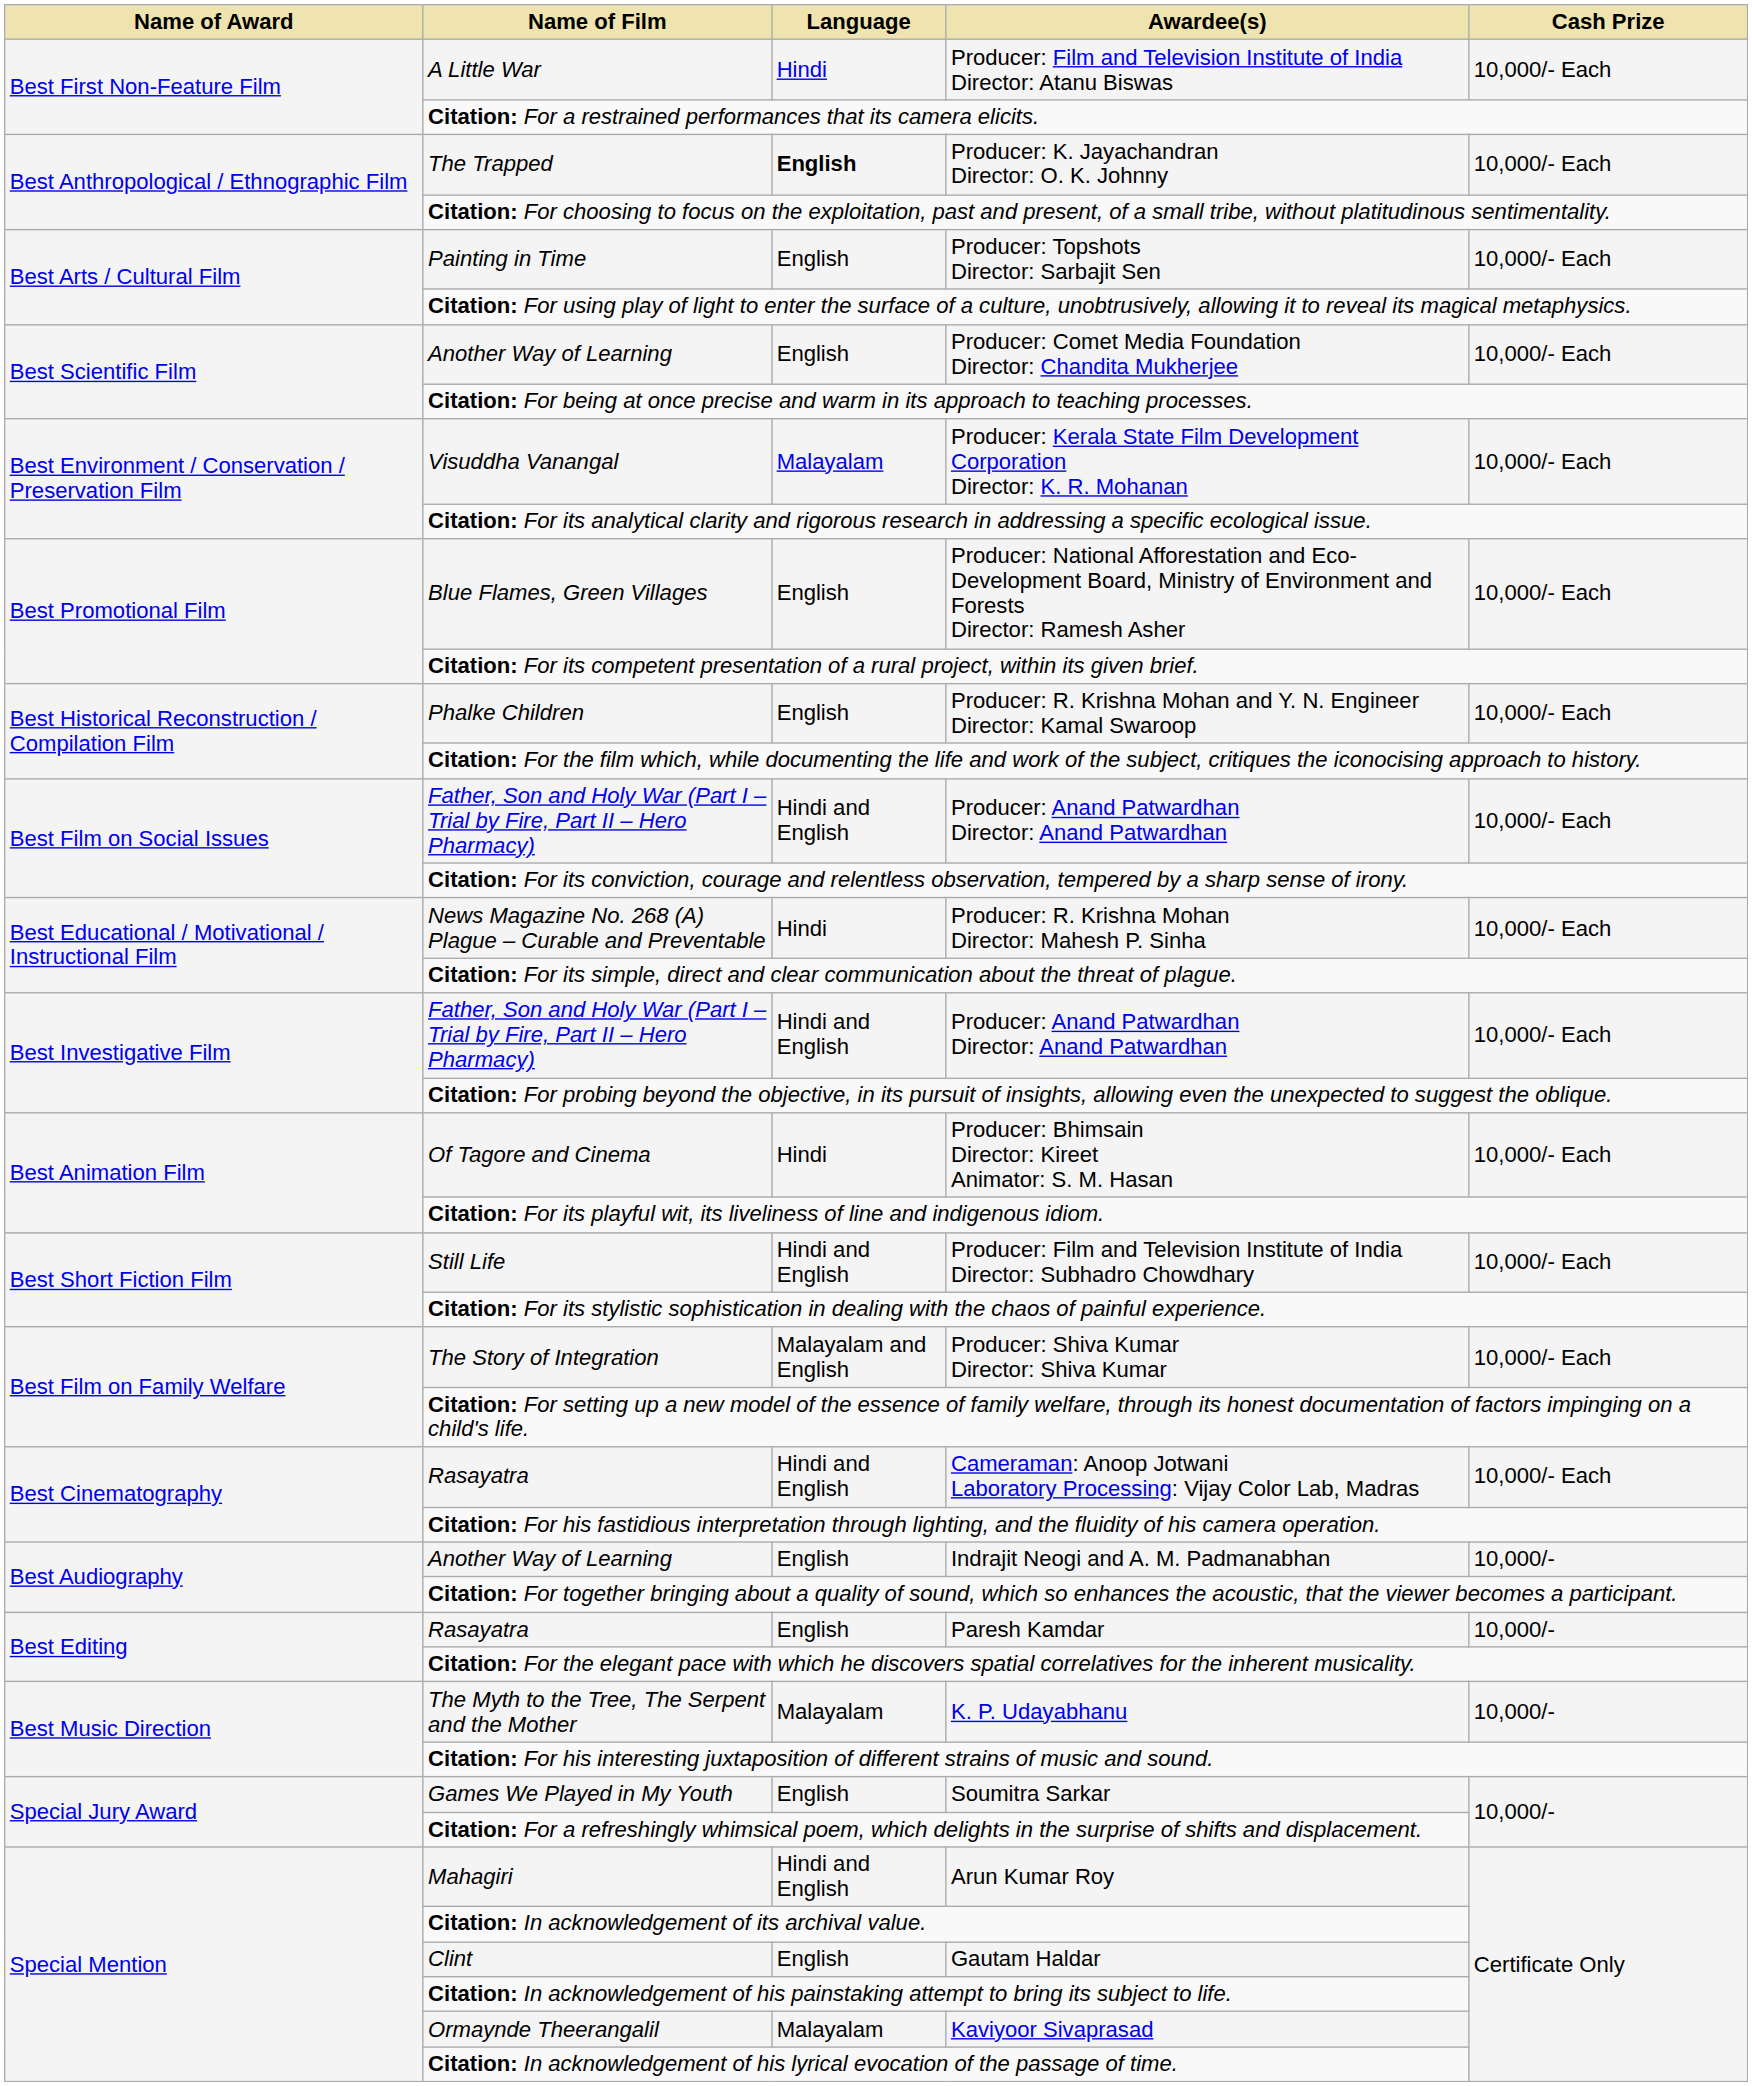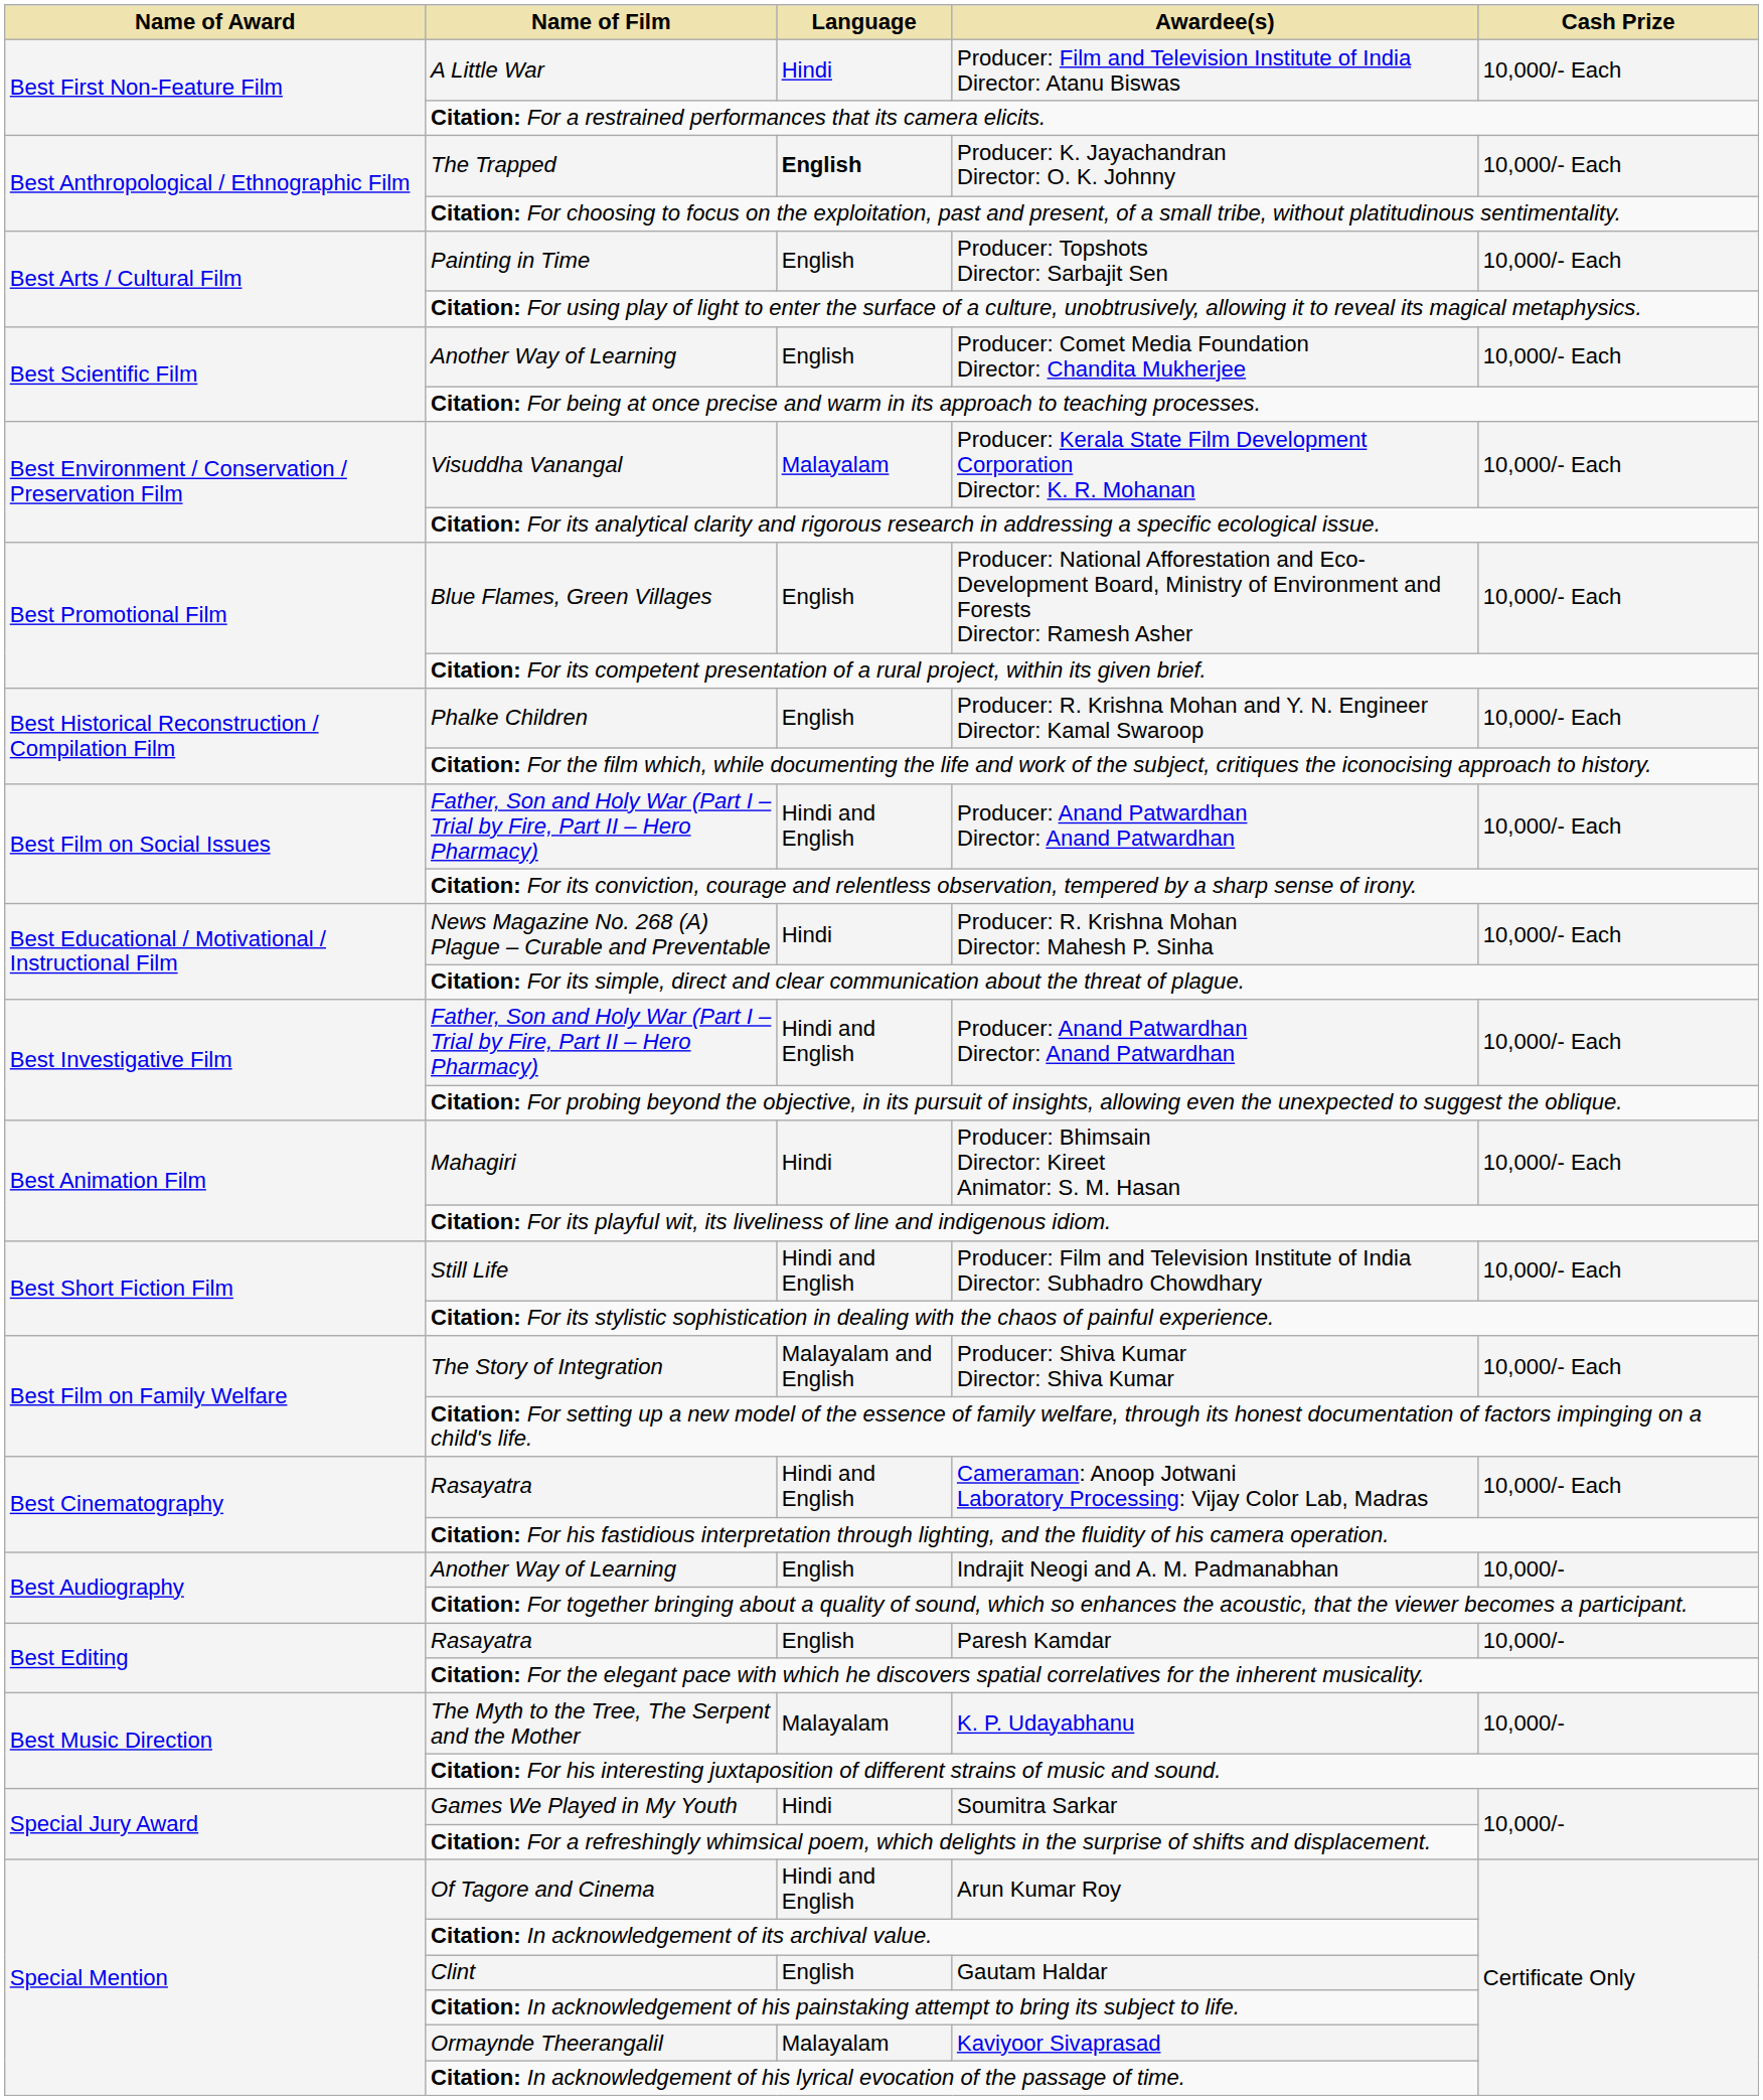Producer: Bhimsain Director: Kireet Animator: S. M. Hasan | Name of Film: Of Tagore and Cinema -> Mahagiri
Soumitra Sarkar | Language: English -> Hindi
Arun Kumar Roy | Name of Film: Mahagiri -> Of Tagore and Cinema
